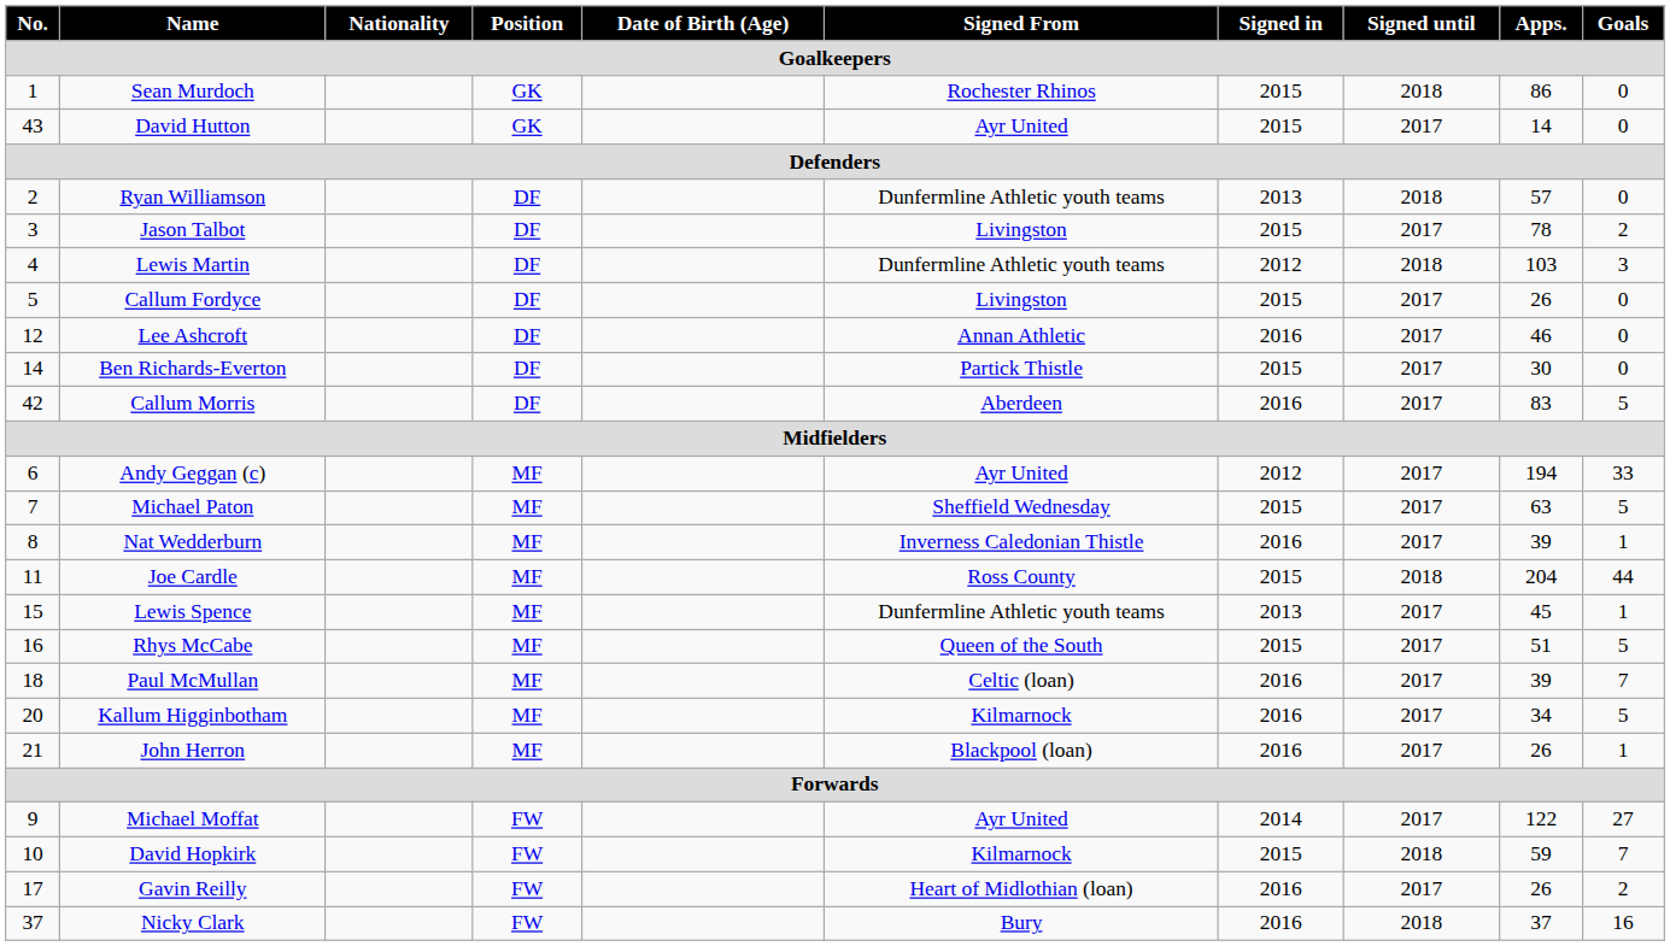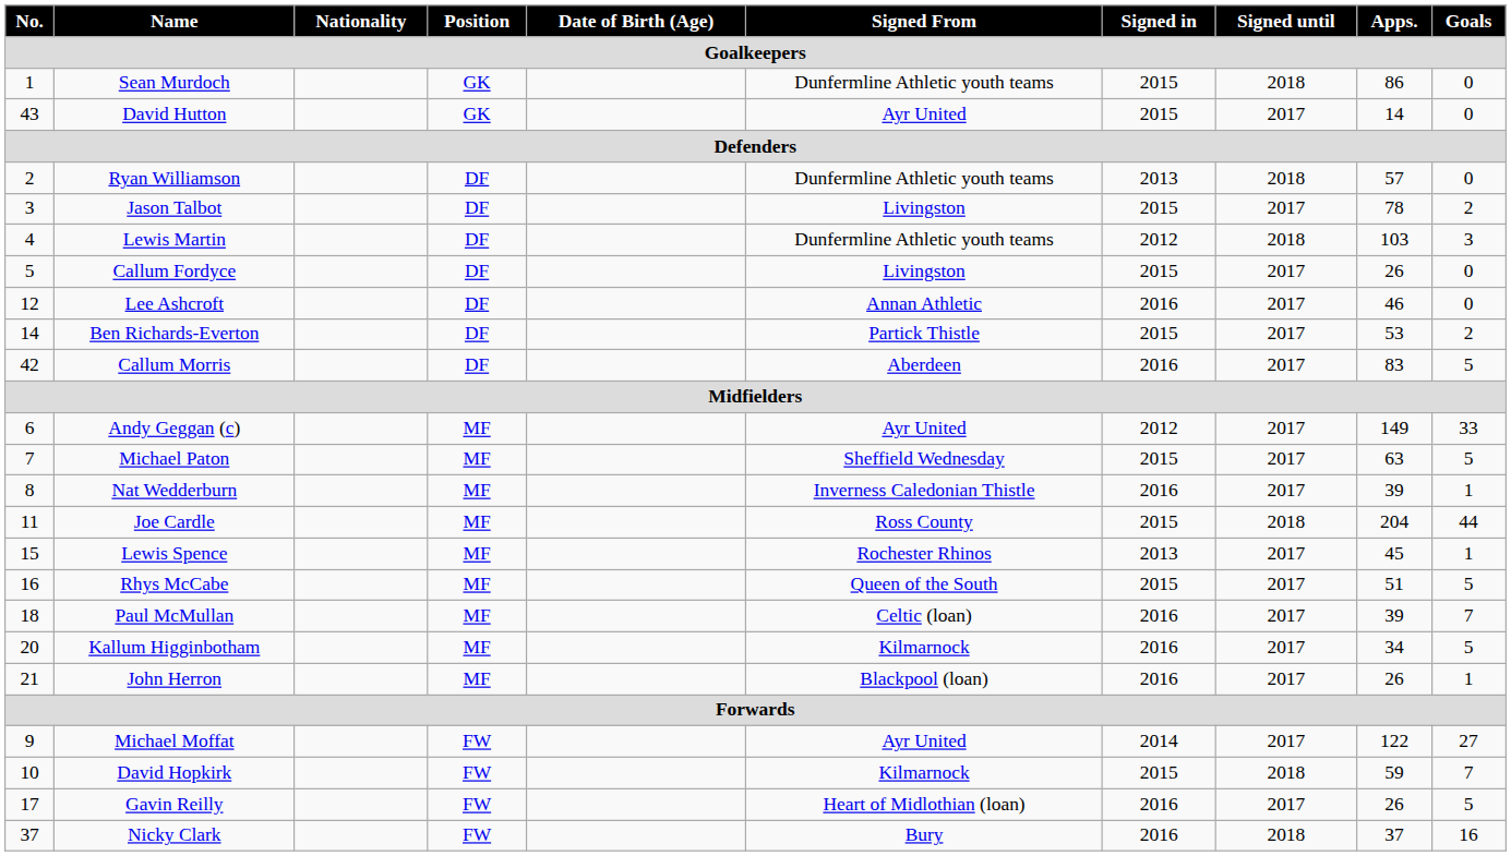Sean Murdoch | Signed From: Rochester Rhinos -> Dunfermline Athletic youth teams
Ben Richards-Everton | Apps.: 30 -> 53
Ben Richards-Everton | Goals: 0 -> 2
Andy Geggan (c) | Apps.: 194 -> 149
Lewis Spence | Signed From: Dunfermline Athletic youth teams -> Rochester Rhinos
Gavin Reilly | Goals: 2 -> 5
